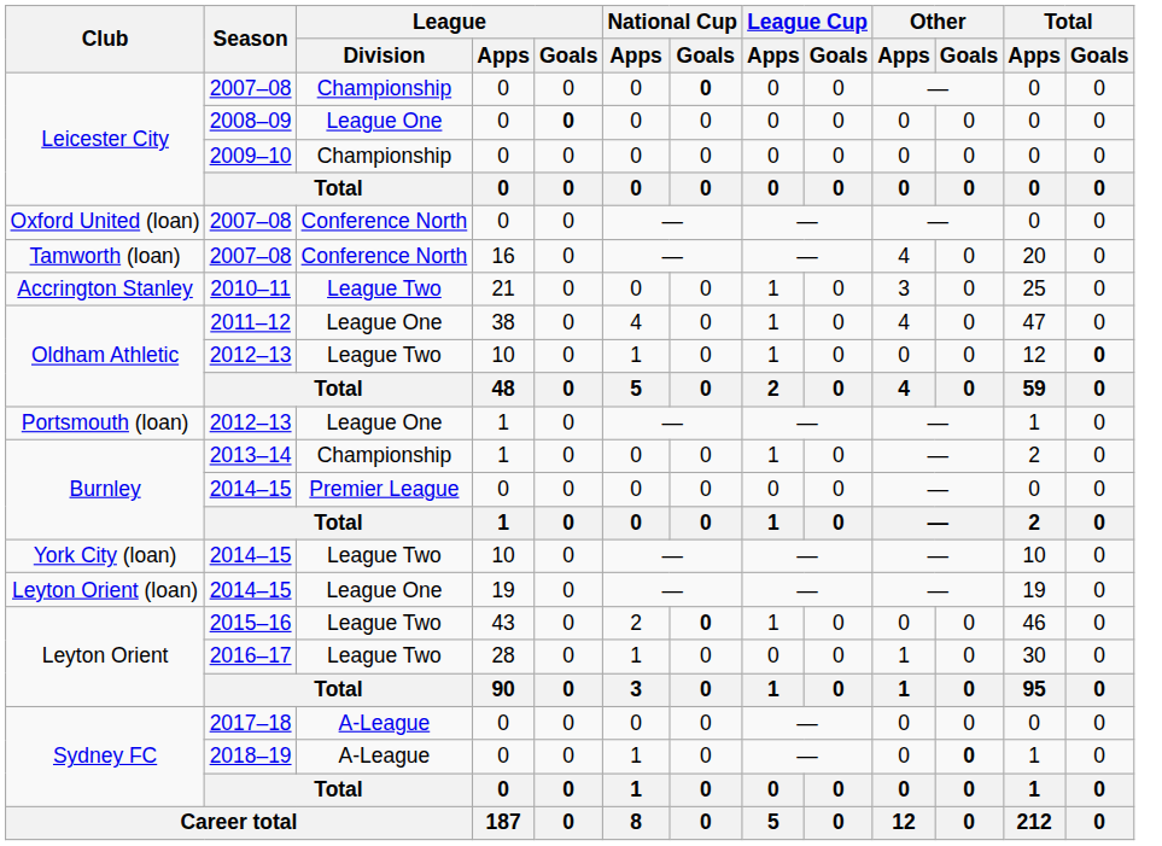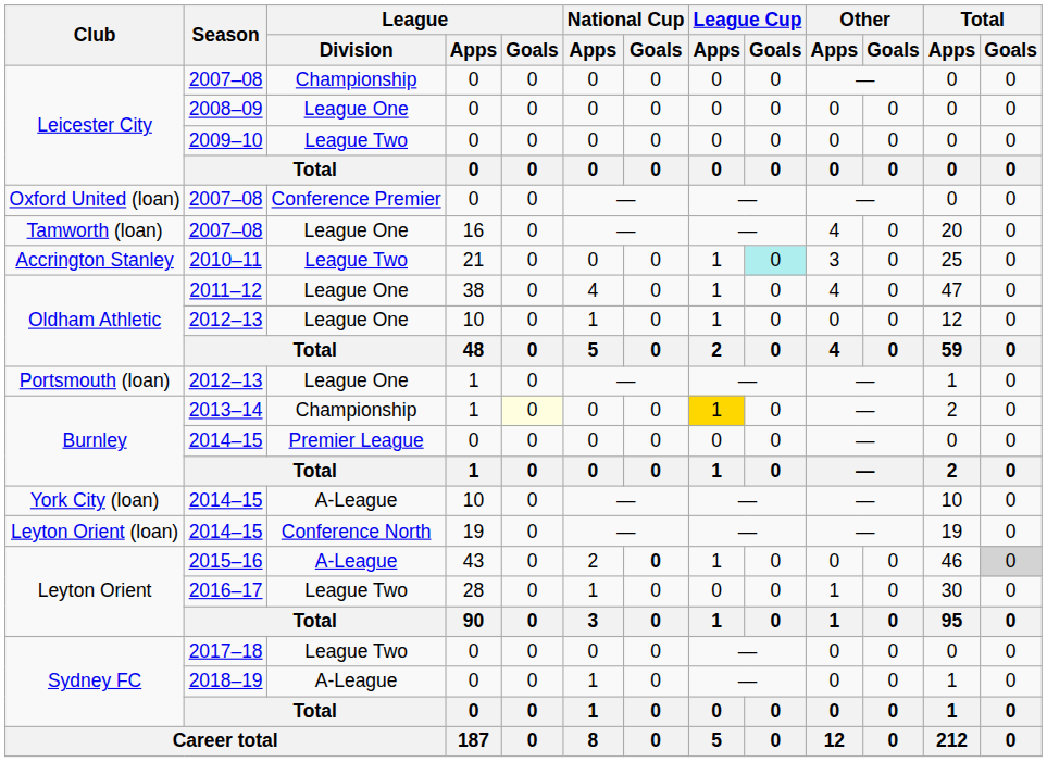Leicester City / 2007–08 | National Cup / Goals: bold -> normal
2008–09 | League / Goals: bold -> normal
2009–10 | League / Division: Championship -> League Two
Oxford United (loan) / 2007–08 | League / Division: Conference North -> Conference Premier
Tamworth (loan) / 2007–08 | League / Division: Conference North -> League One
2010–11 | League Cup / Goals: no background -> paleturquoise background
Oldham Athletic / 2012–13 | League / Division: League Two -> League One
Oldham Athletic / 2012–13 | Total / Goals: bold -> normal
2013–14 | League / Goals: no background -> lightyellow background
2013–14 | League Cup / Apps: no background -> gold background
York City (loan) / 2014–15 | League / Division: League Two -> A-League
Leyton Orient (loan) / 2014–15 | League / Division: League One -> Conference North
2015–16 | League / Division: League Two -> A-League
2015–16 | Total / Goals: no background -> lightgrey background
2017–18 | League / Division: A-League -> League Two
2018–19 | Other / Goals: bold -> normal
